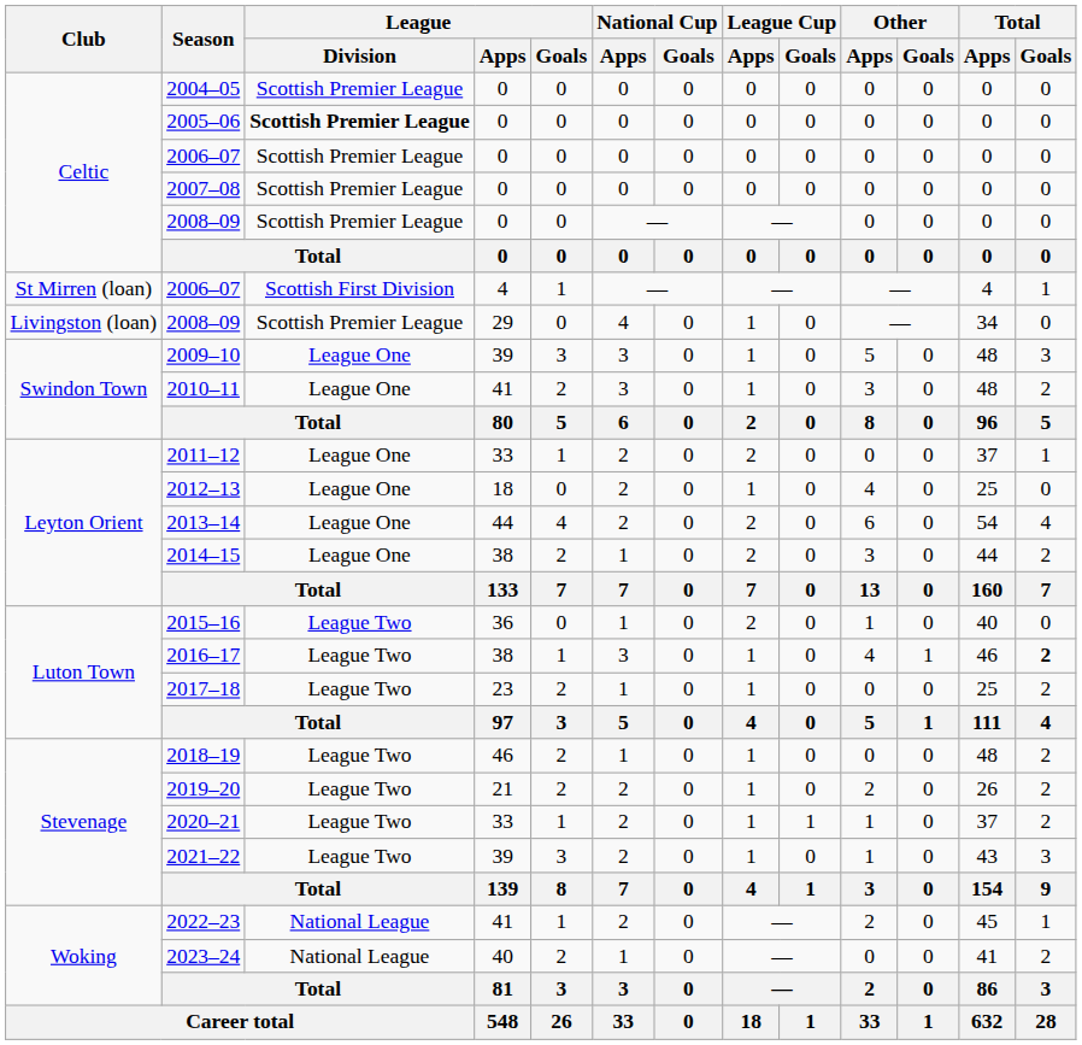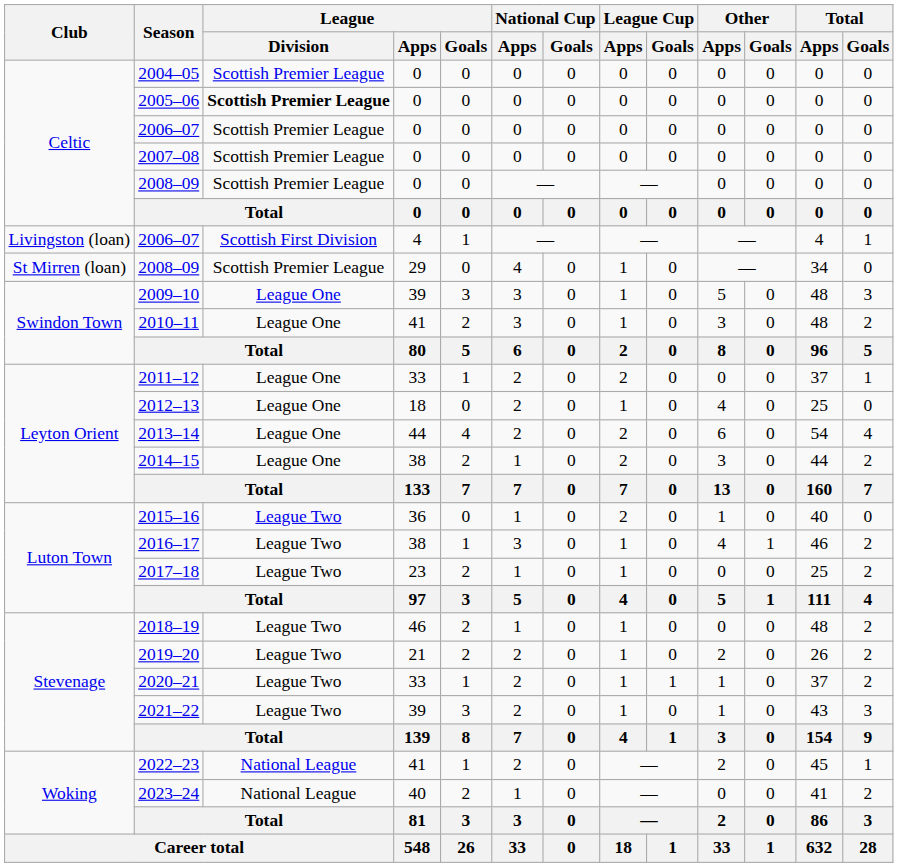2006–07 / 4 | Club: St Mirren (loan) -> Livingston (loan)
2008–09 / 29 | Club: Livingston (loan) -> St Mirren (loan)
2016–17 | Total / Goals: bold -> normal
